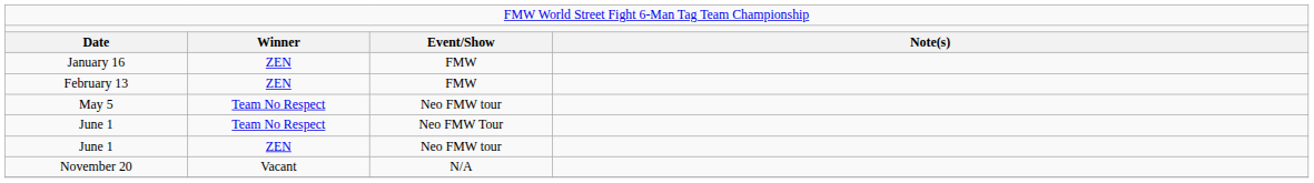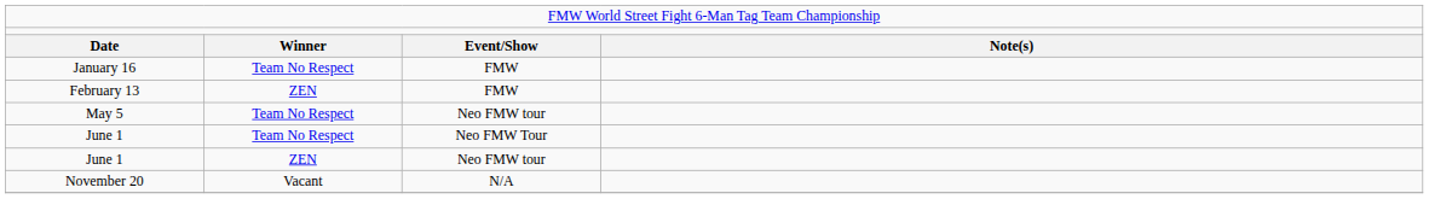January 16 | column 2: ZEN -> Team No Respect
